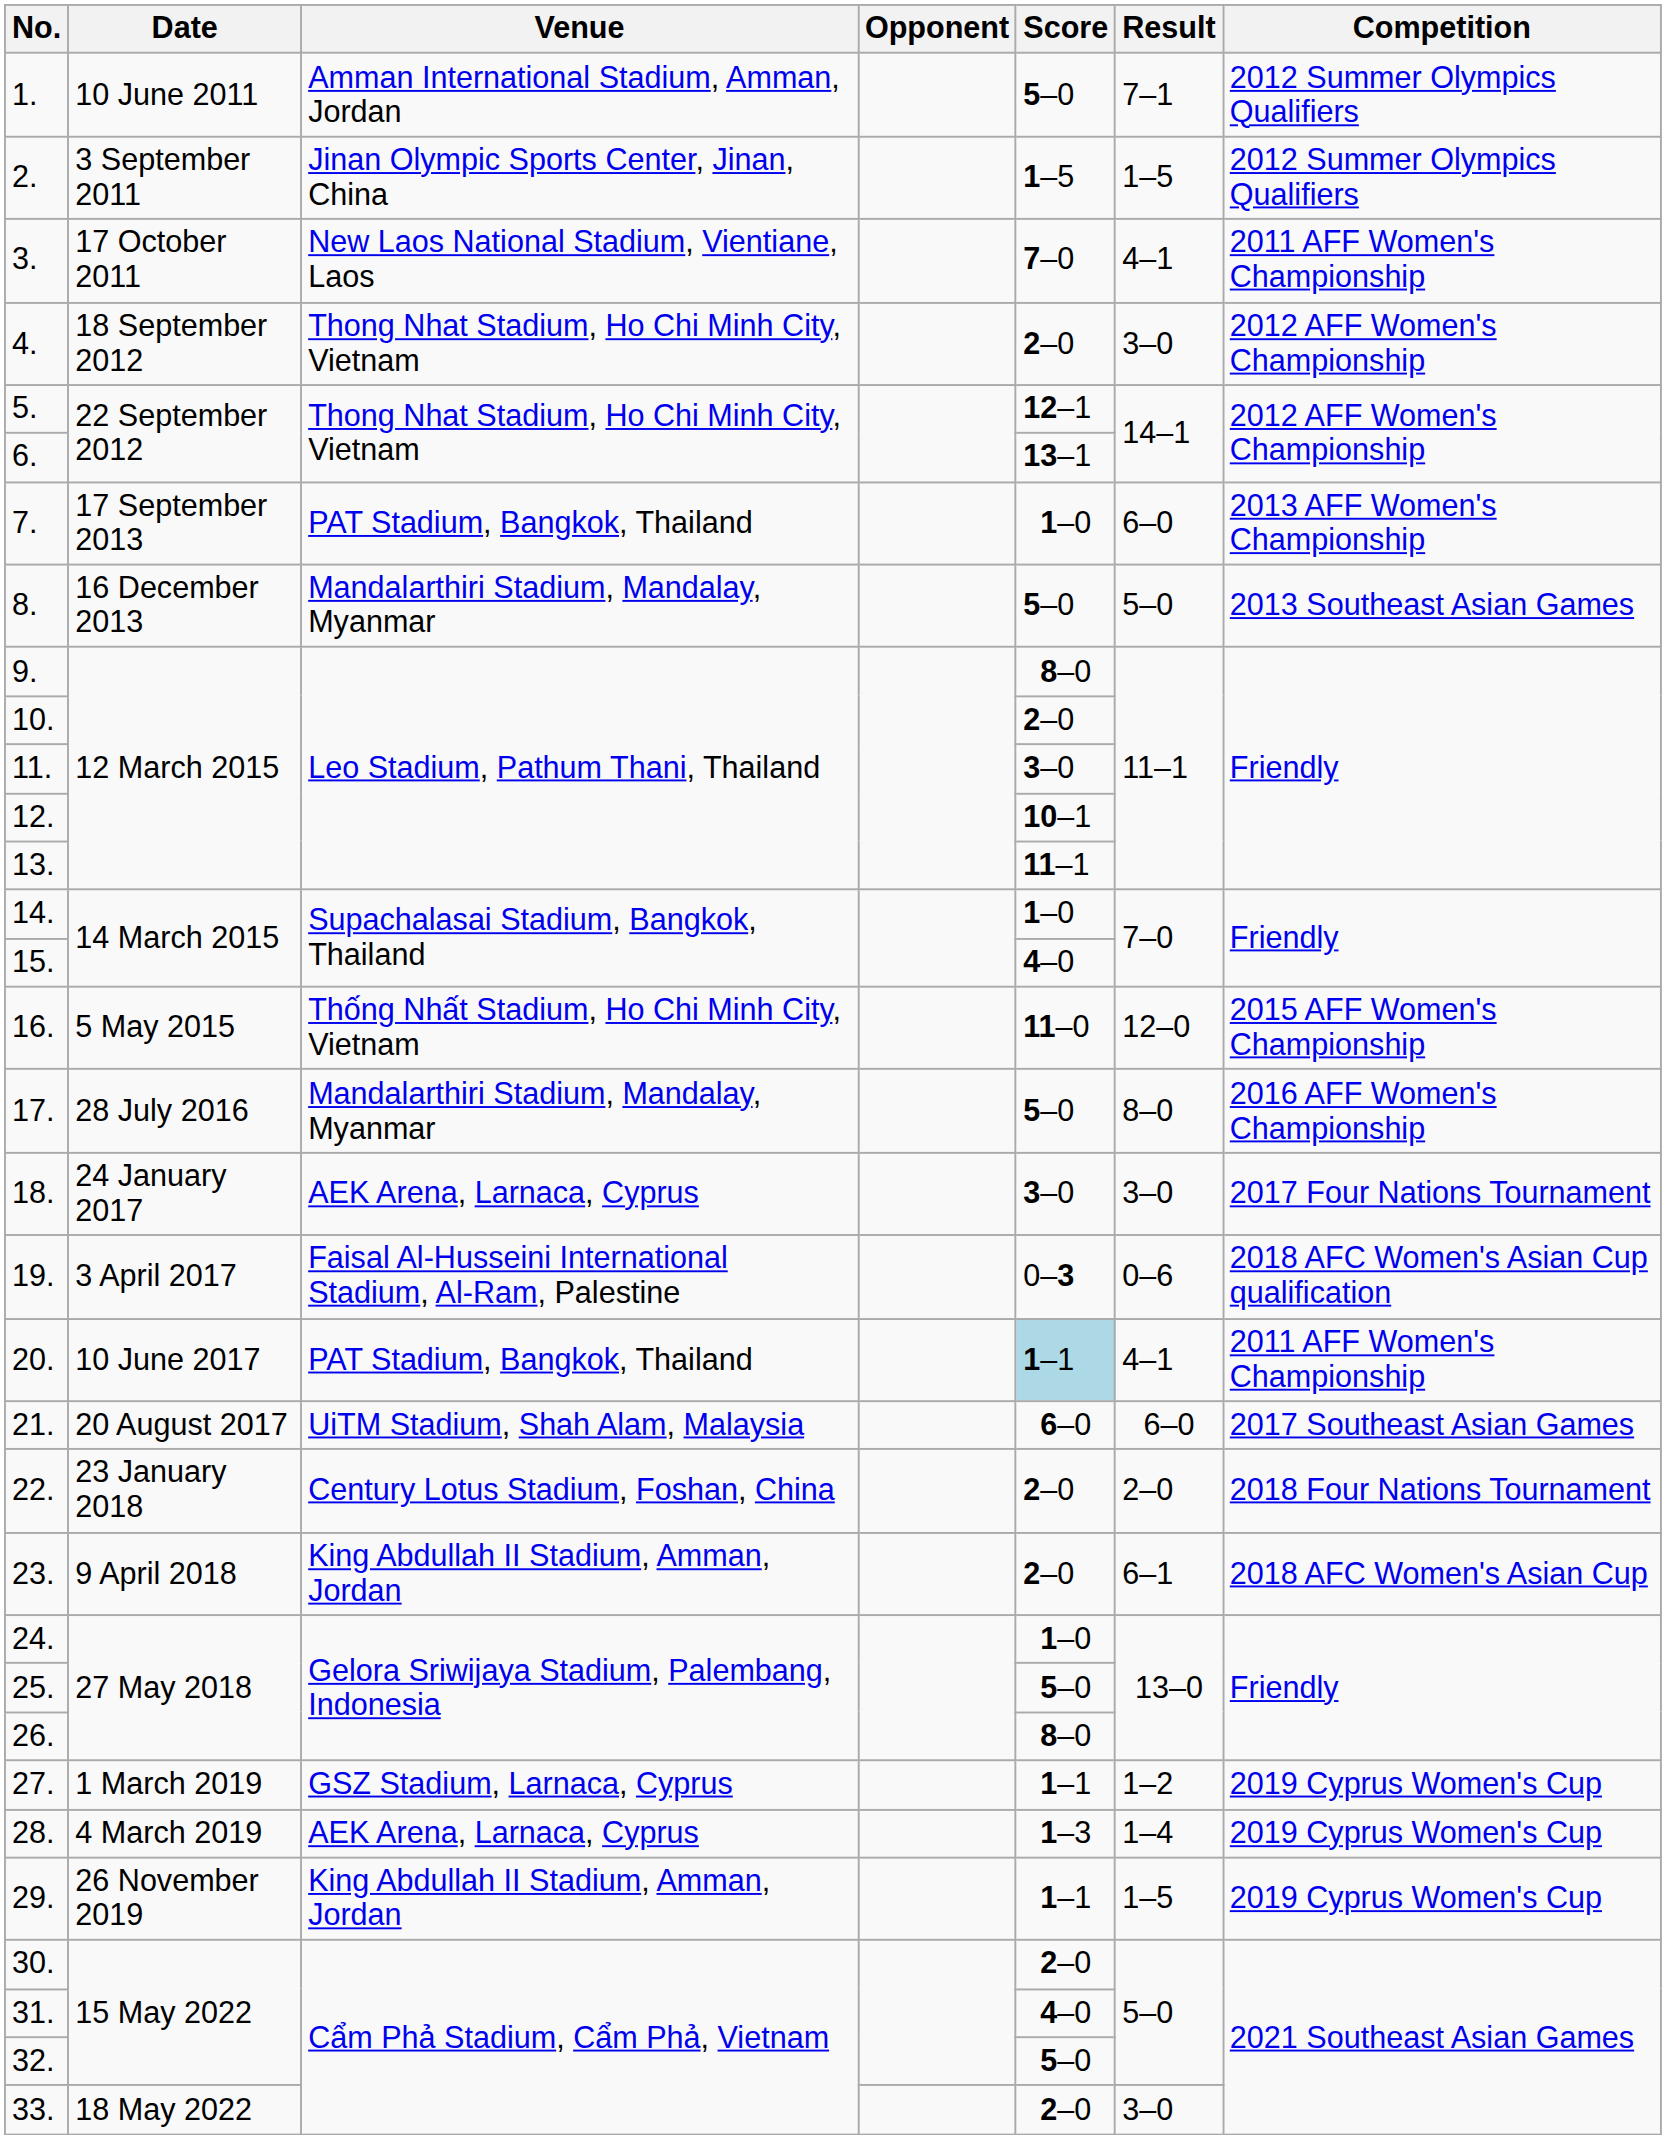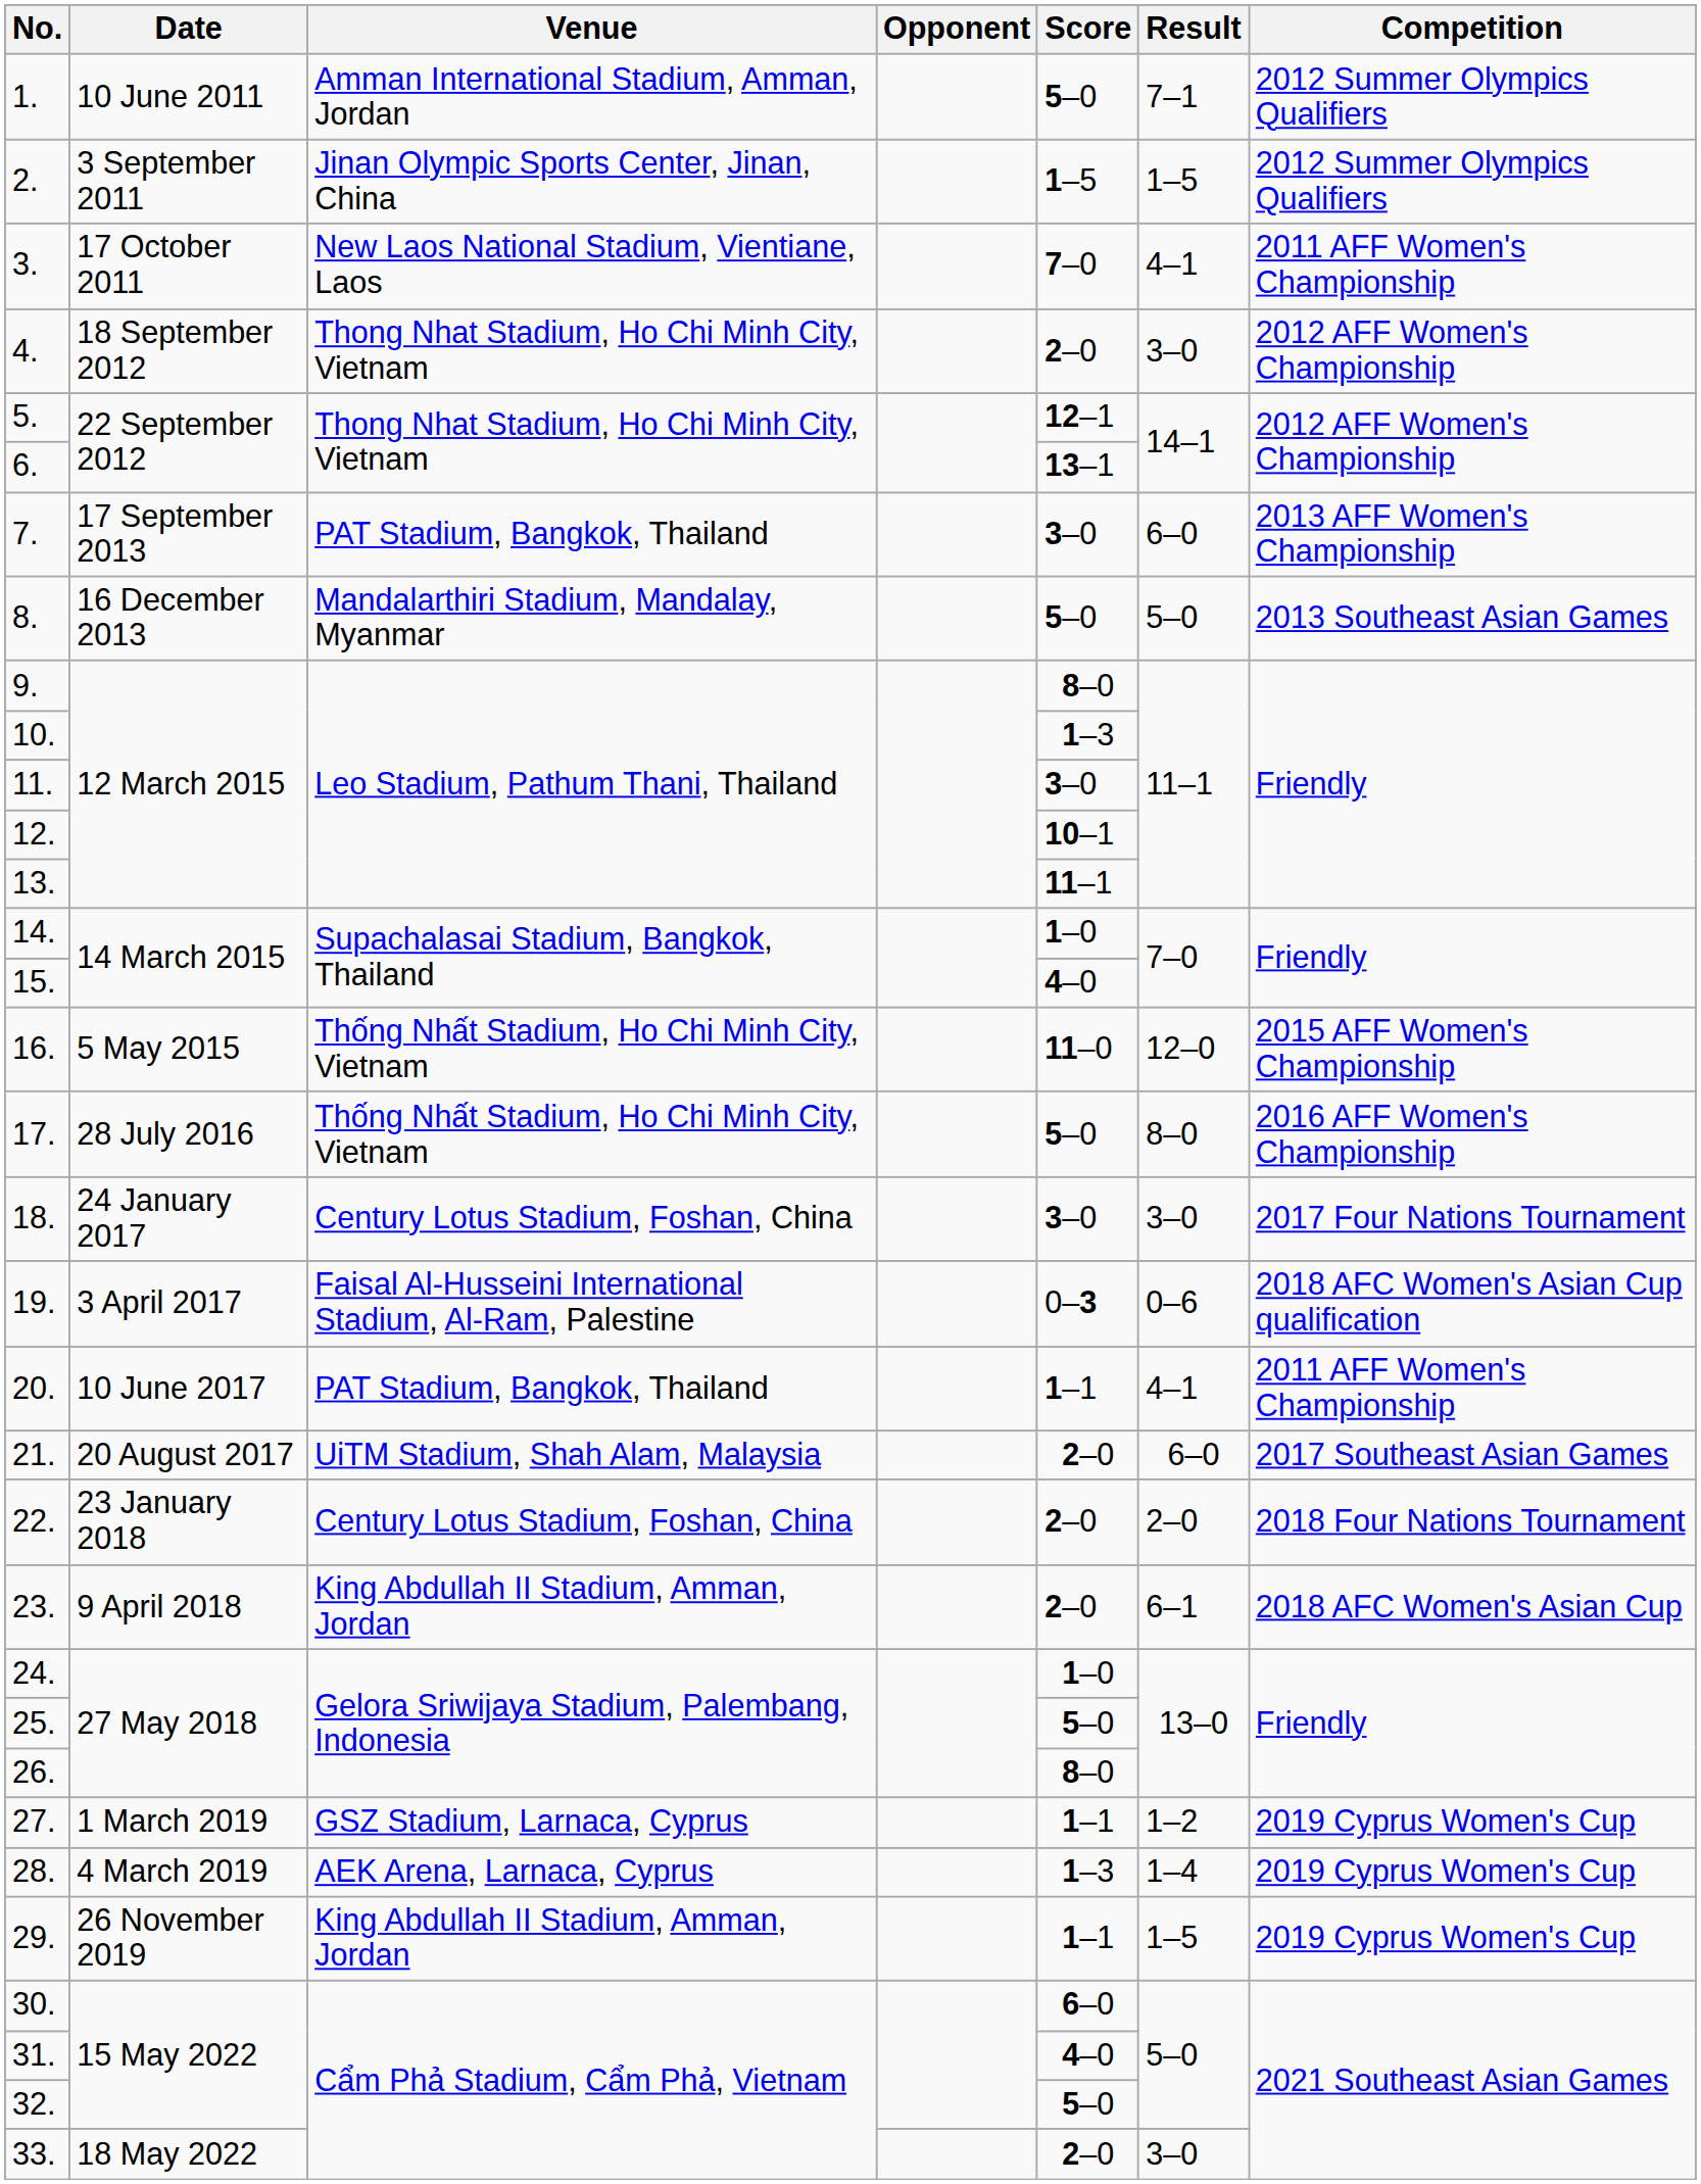7. | Score: 1–0 -> 3–0
10. | Score: 2–0 -> 1–3
17. | Venue: Mandalarthiri Stadium, Mandalay, Myanmar -> Thống Nhất Stadium, Ho Chi Minh City, Vietnam
18. | Venue: AEK Arena, Larnaca, Cyprus -> Century Lotus Stadium, Foshan, China
20. | Score: lightblue background -> no background
21. | Score: 6–0 -> 2–0
30. | Score: 2–0 -> 6–0
